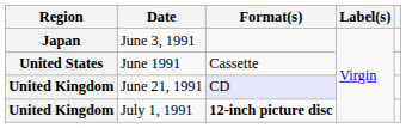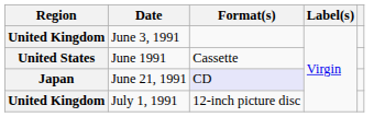June 3, 1991 | Region: Japan -> United Kingdom
June 21, 1991 | Region: United Kingdom -> Japan
July 1, 1991 | Format(s): bold -> normal
